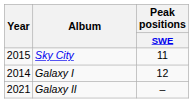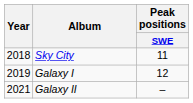Sky City | Year: 2015 -> 2018
Galaxy I | Year: 2014 -> 2019
